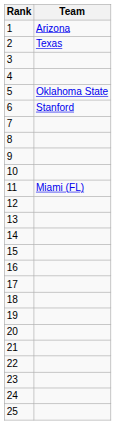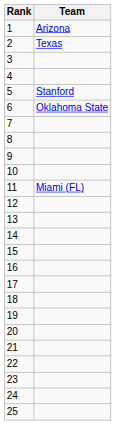5 | Team: Oklahoma State -> Stanford
6 | Team: Stanford -> Oklahoma State
